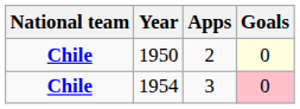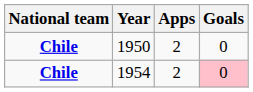1950 | Goals: lightyellow background -> no background
1954 | Apps: 3 -> 2
